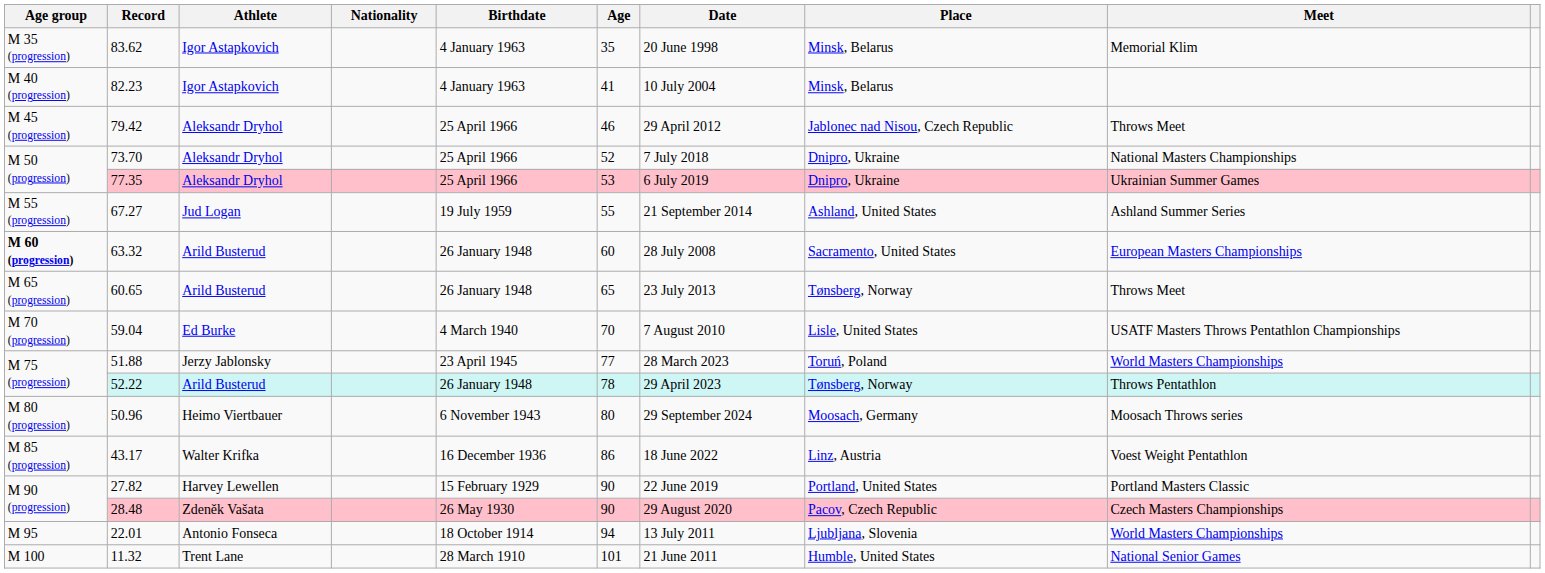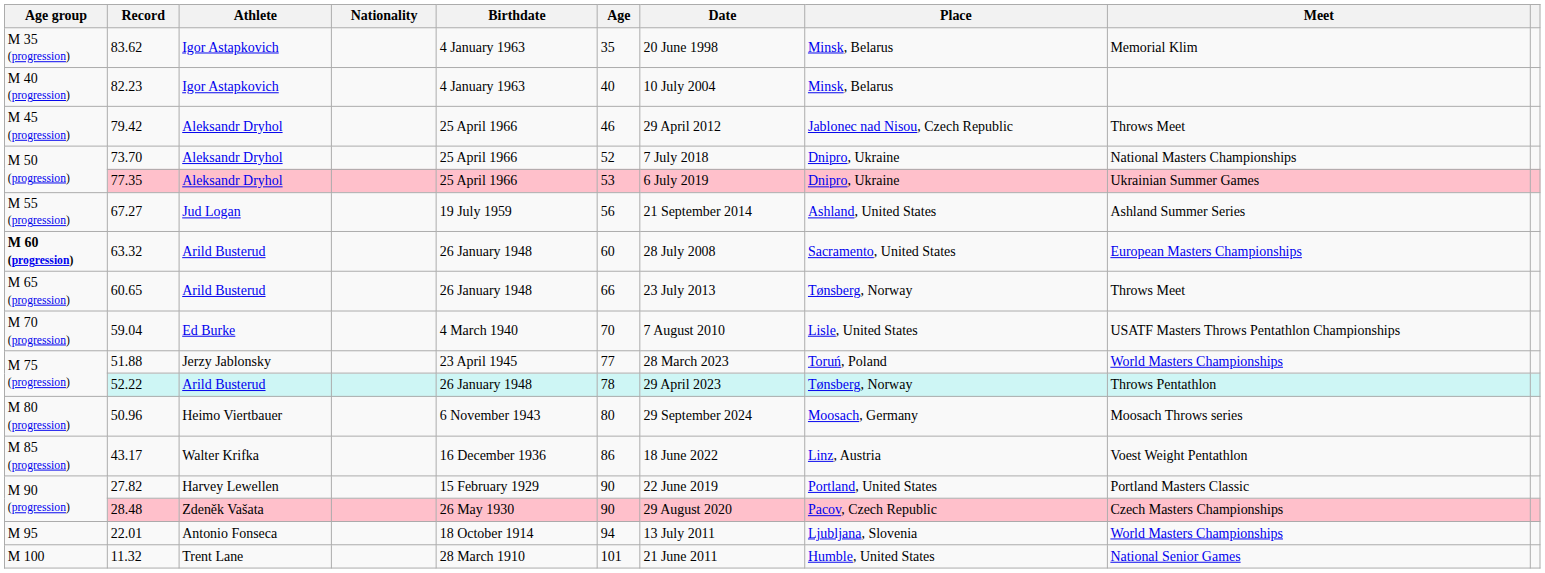82.23 | Age: 41 -> 40
67.27 | Age: 55 -> 56
60.65 | Age: 65 -> 66
